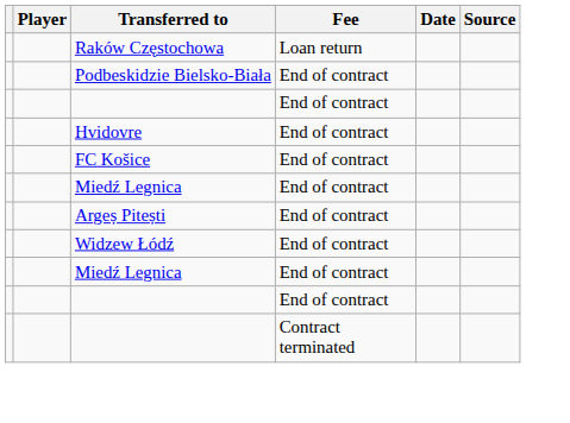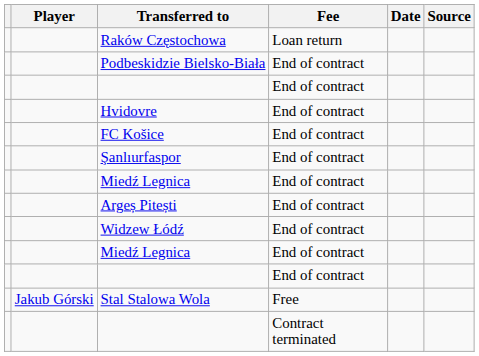+ row: Şanlıurfaspor | End of contract
+ row: Jakub Górski | Stal Stalowa Wola | Free
